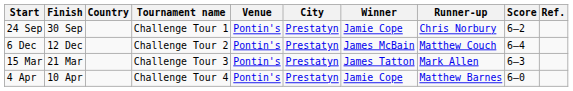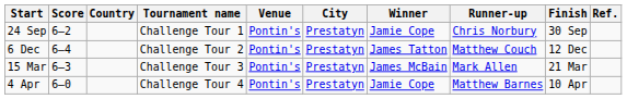columns swapped: Finish <-> Score
6 Dec | Winner: James McBain -> James Tatton
15 Mar | Winner: James Tatton -> James McBain
